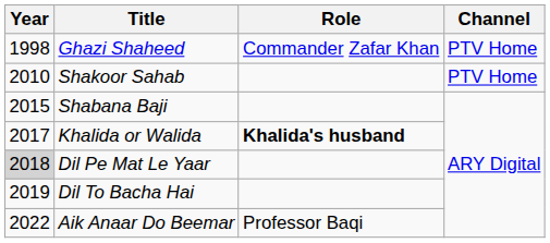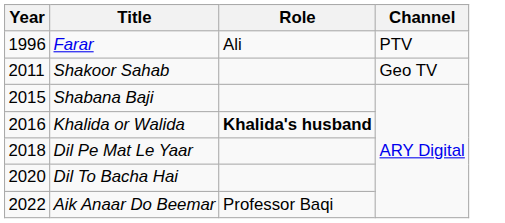+ row: 1996 | Farar | Ali | PTV
- row: 1998 | Ghazi Shaheed | Commander Zafar Khan | PTV Home
Shakoor Sahab | Year: 2010 -> 2011
Shakoor Sahab | Channel: PTV Home -> Geo TV
Khalida or Walida | Year: 2017 -> 2016
Dil Pe Mat Le Yaar | Year: lightgrey background -> no background
Dil To Bacha Hai | Year: 2019 -> 2020
